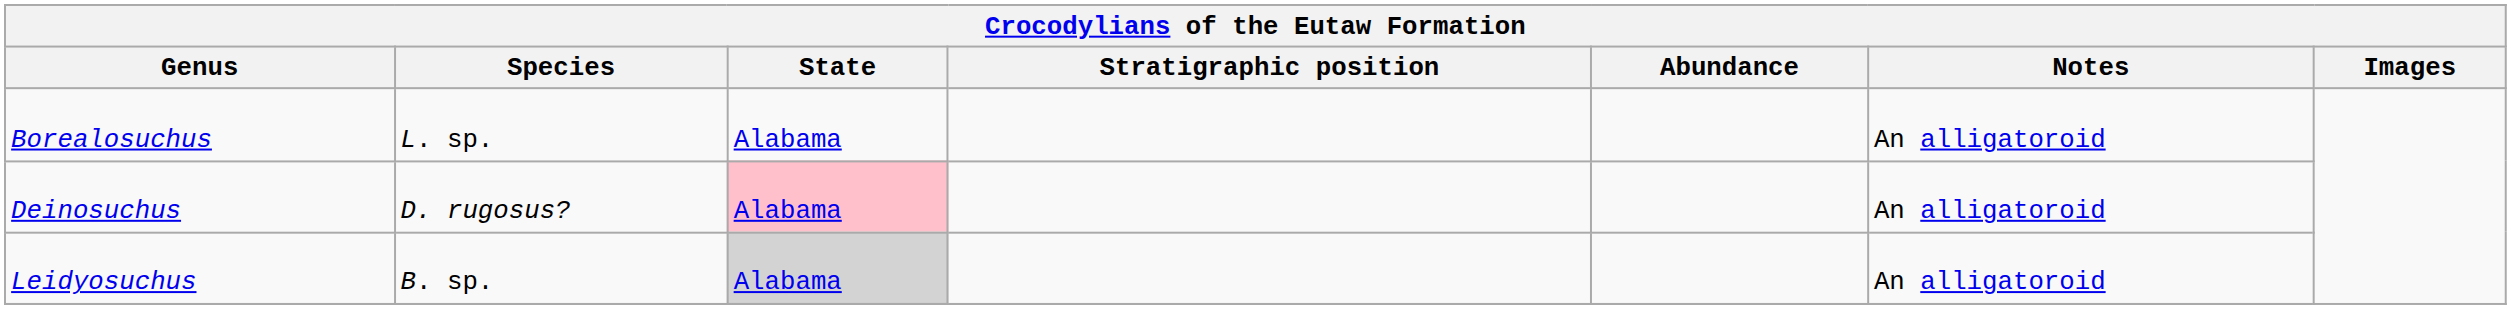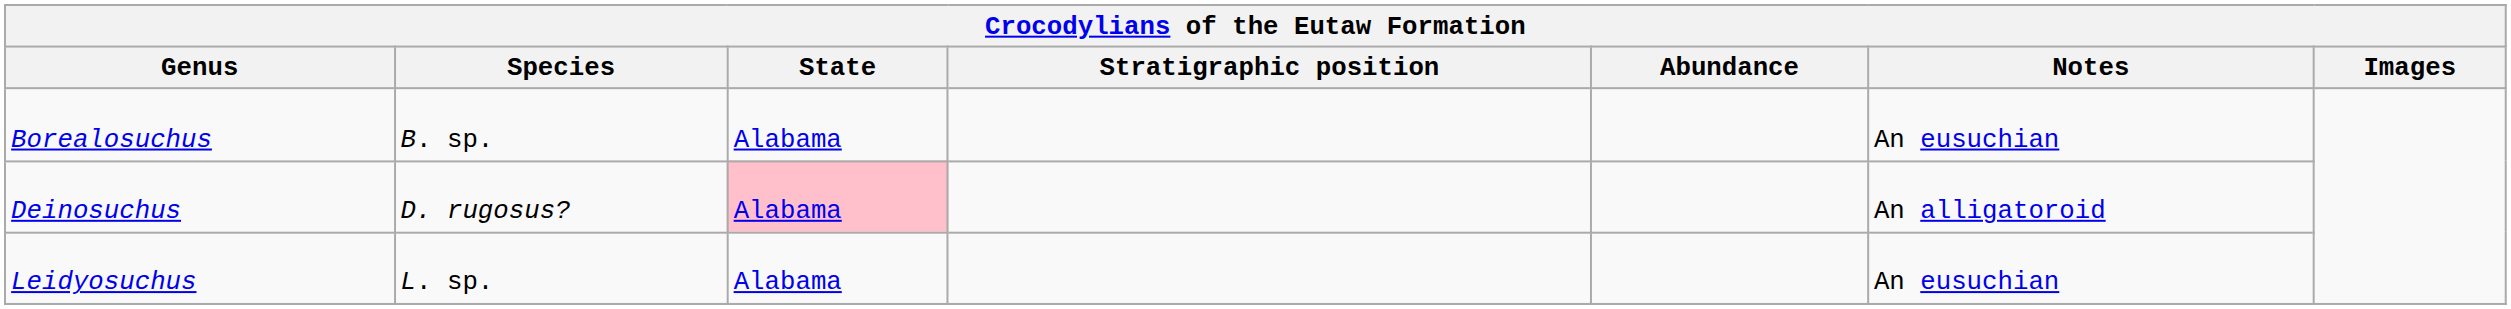Borealosuchus | Species: L. sp. -> B. sp.
Borealosuchus | Notes: An alligatoroid -> An eusuchian
Leidyosuchus | Species: B. sp. -> L. sp.
Leidyosuchus | State: lightgrey background -> no background
Leidyosuchus | Notes: An alligatoroid -> An eusuchian
